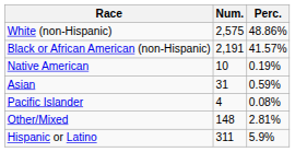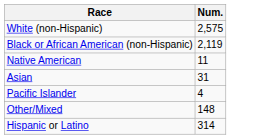- column: Perc. | 48.86% | 41.57% | 0.19% | 0.59% | 0.08% | 2.81% | 5.9%
Black or African American (non-Hispanic) | Num.: 2,191 -> 2,119
Native American | Num.: 10 -> 11
Hispanic or Latino | Num.: 311 -> 314
